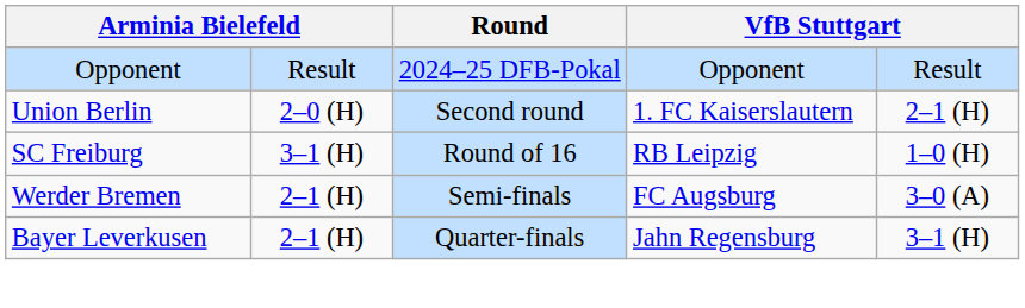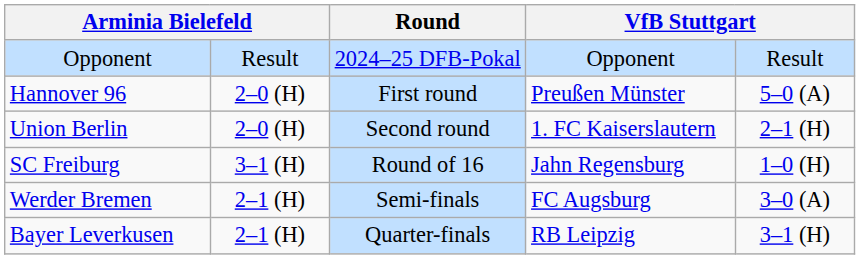+ row: Hannover 96 | 2–0 (H) | First round | Preußen Münster | 5–0 (A)
SC Freiburg | column 4: RB Leipzig -> Jahn Regensburg
Bayer Leverkusen | column 4: Jahn Regensburg -> RB Leipzig
